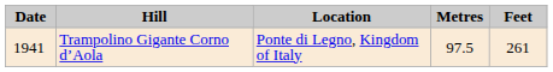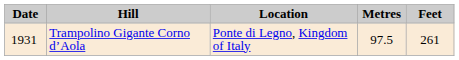Trampolino Gigante Corno d’Aola | Date: 1941 -> 1931
